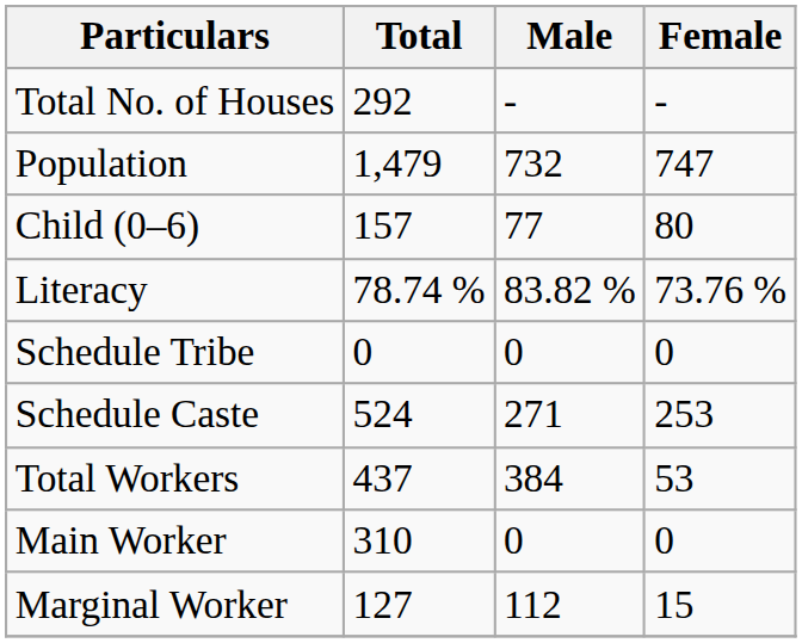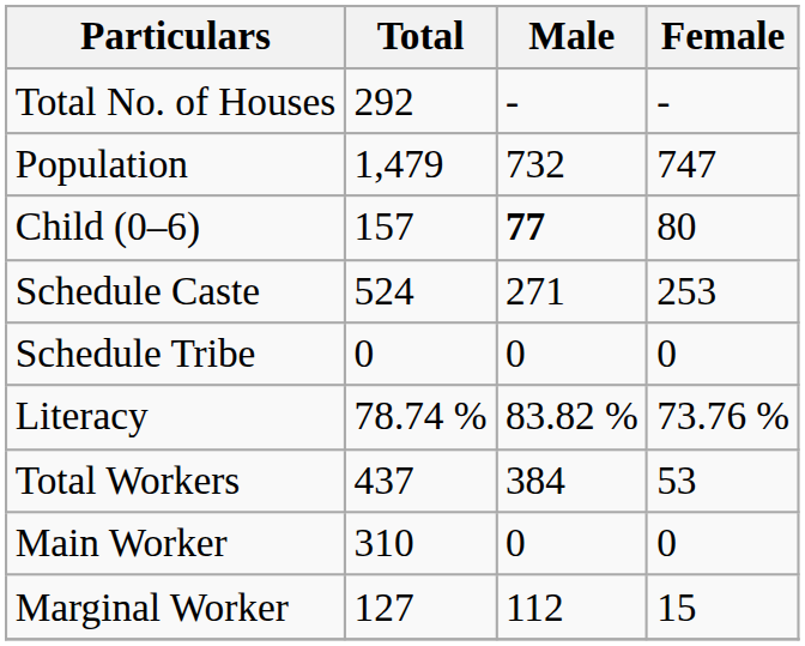Child (0–6) | Male: normal -> bold
rows swapped: Schedule Caste <-> Literacy
